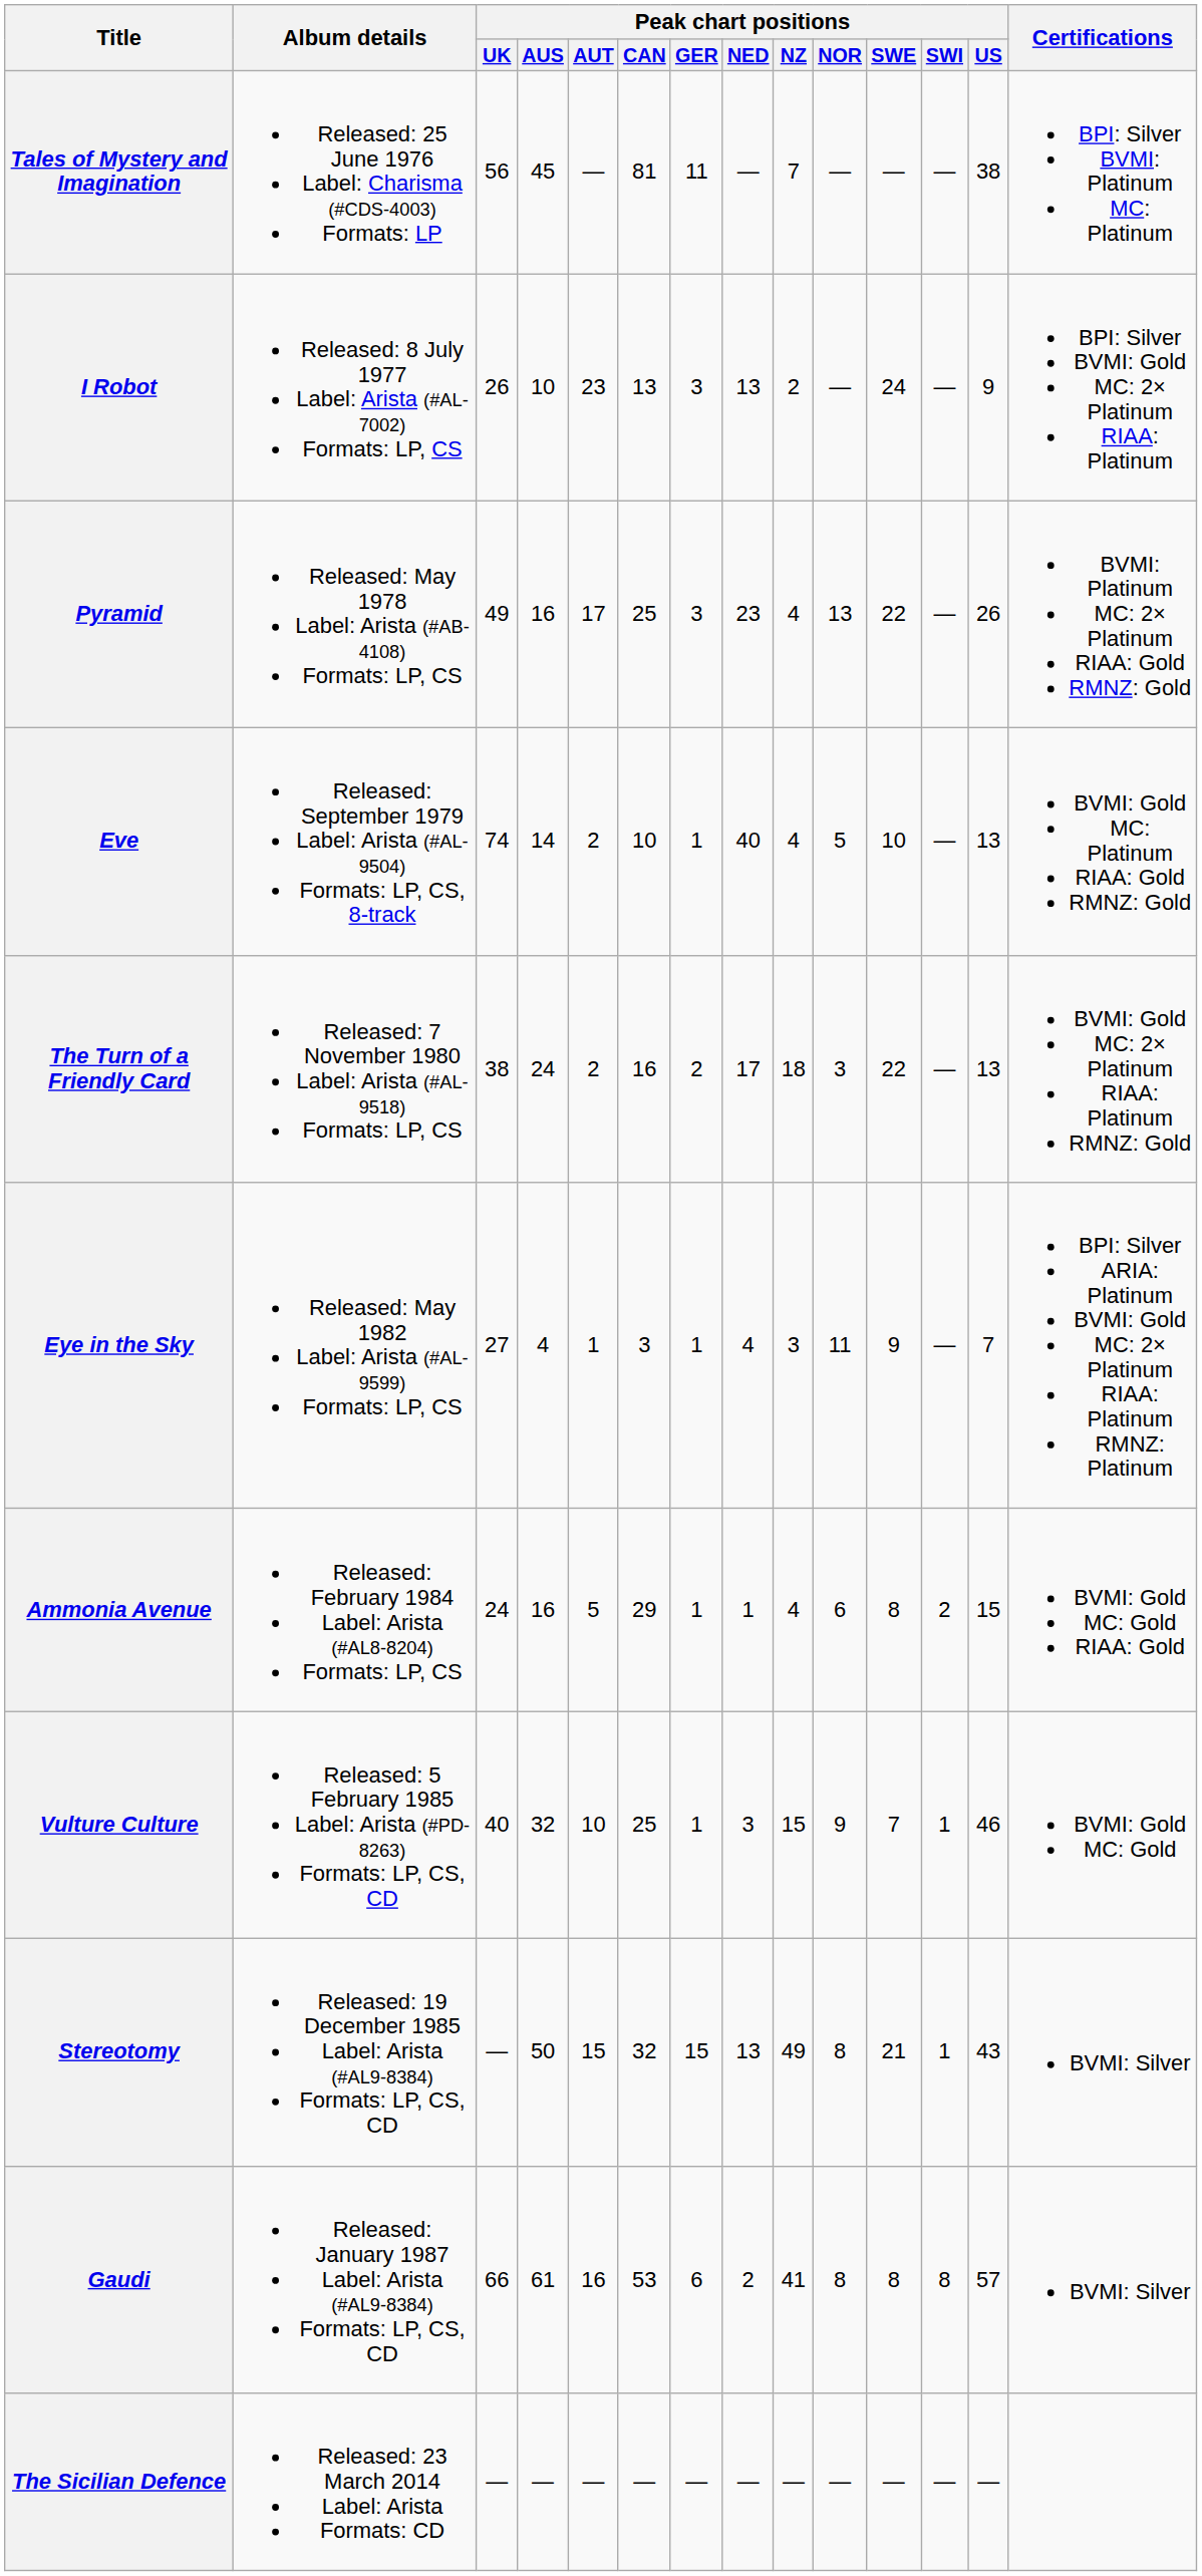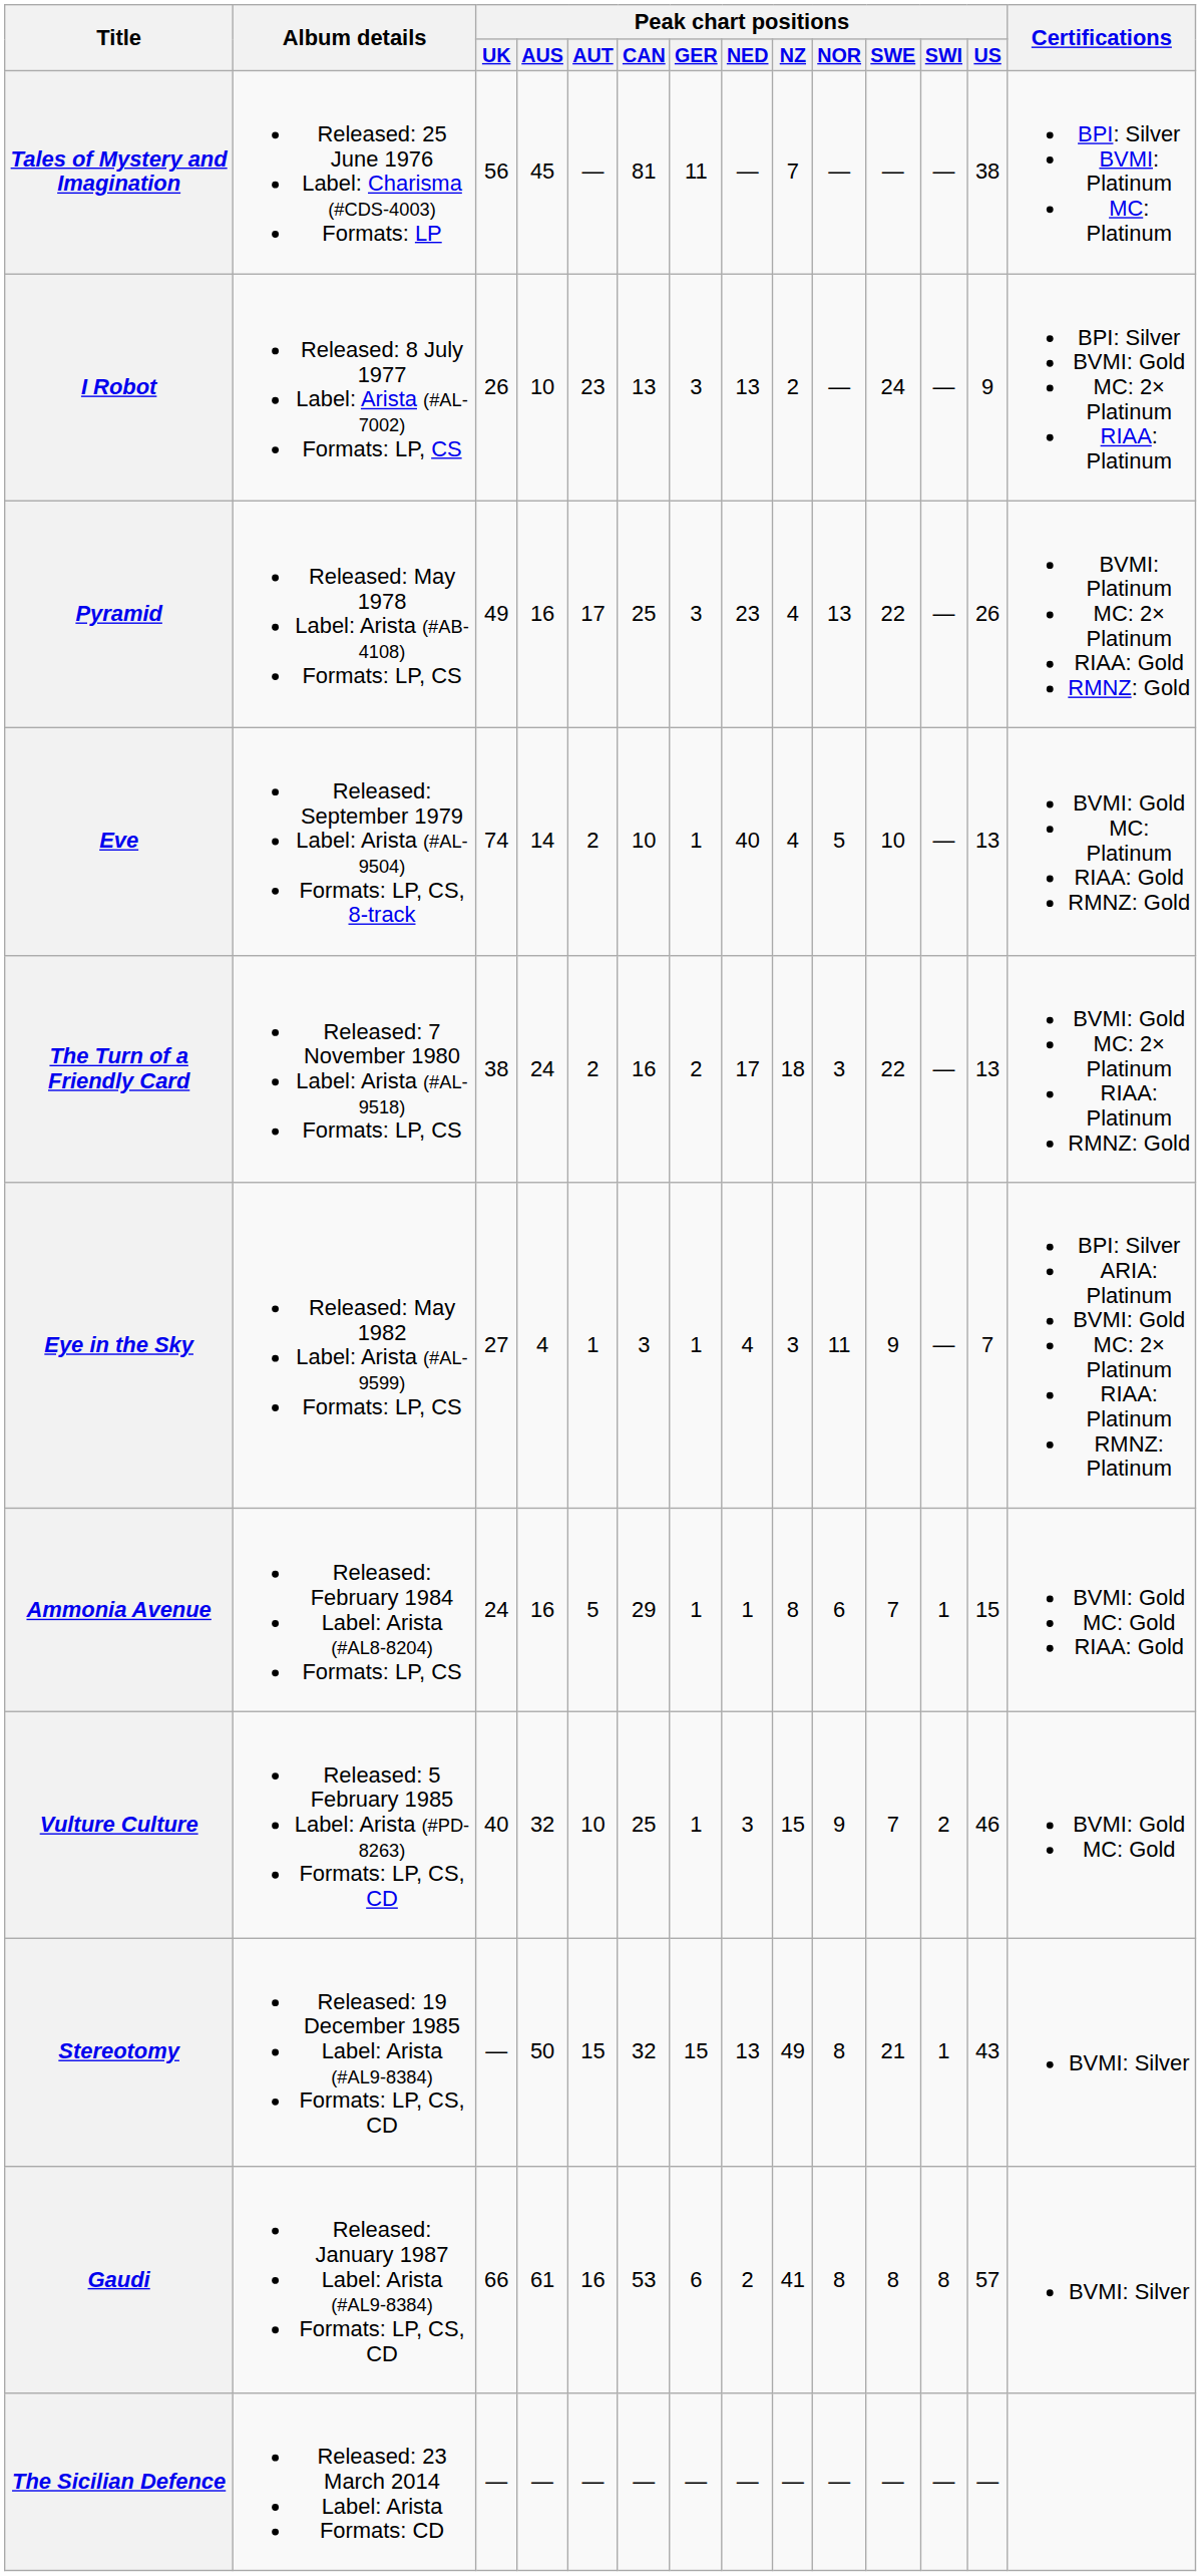Ammonia Avenue | Peak chart positions / NZ: 4 -> 8
Ammonia Avenue | Peak chart positions / SWE: 8 -> 7
Ammonia Avenue | Peak chart positions / SWI: 2 -> 1
Vulture Culture | Peak chart positions / SWI: 1 -> 2
